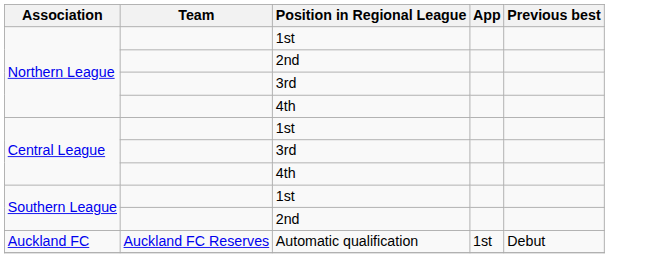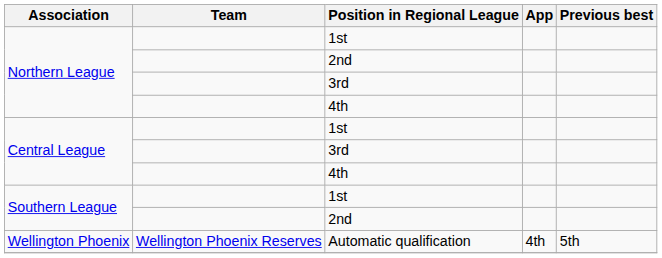- row: Auckland FC | Auckland FC Reserves | Automatic qualification | 1st | Debut
+ row: Wellington Phoenix | Wellington Phoenix Reserves | Automatic qualification | 4th | 5th
